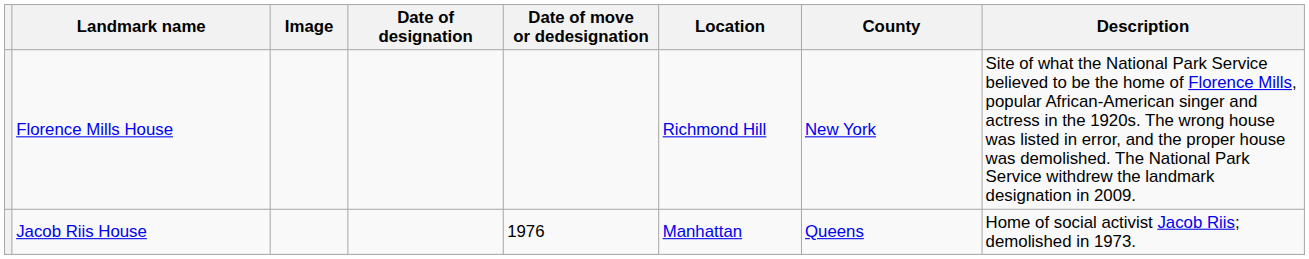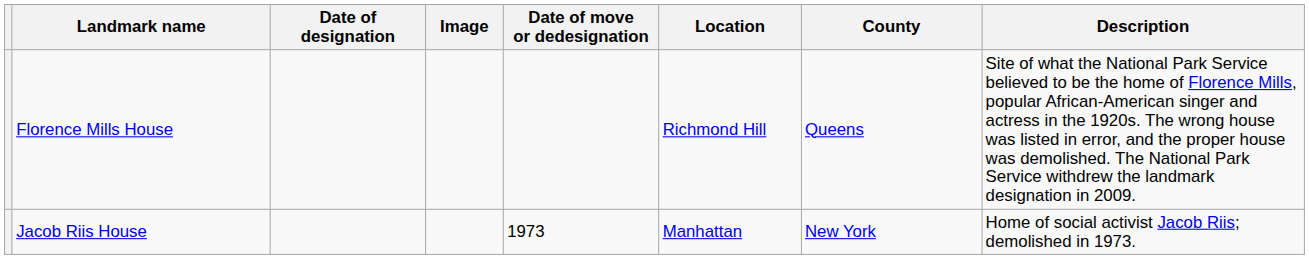columns swapped: Image <-> Date of designation
Florence Mills House | County: New York -> Queens
Jacob Riis House | Date of move or dedesignation: 1976 -> 1973
Jacob Riis House | County: Queens -> New York
